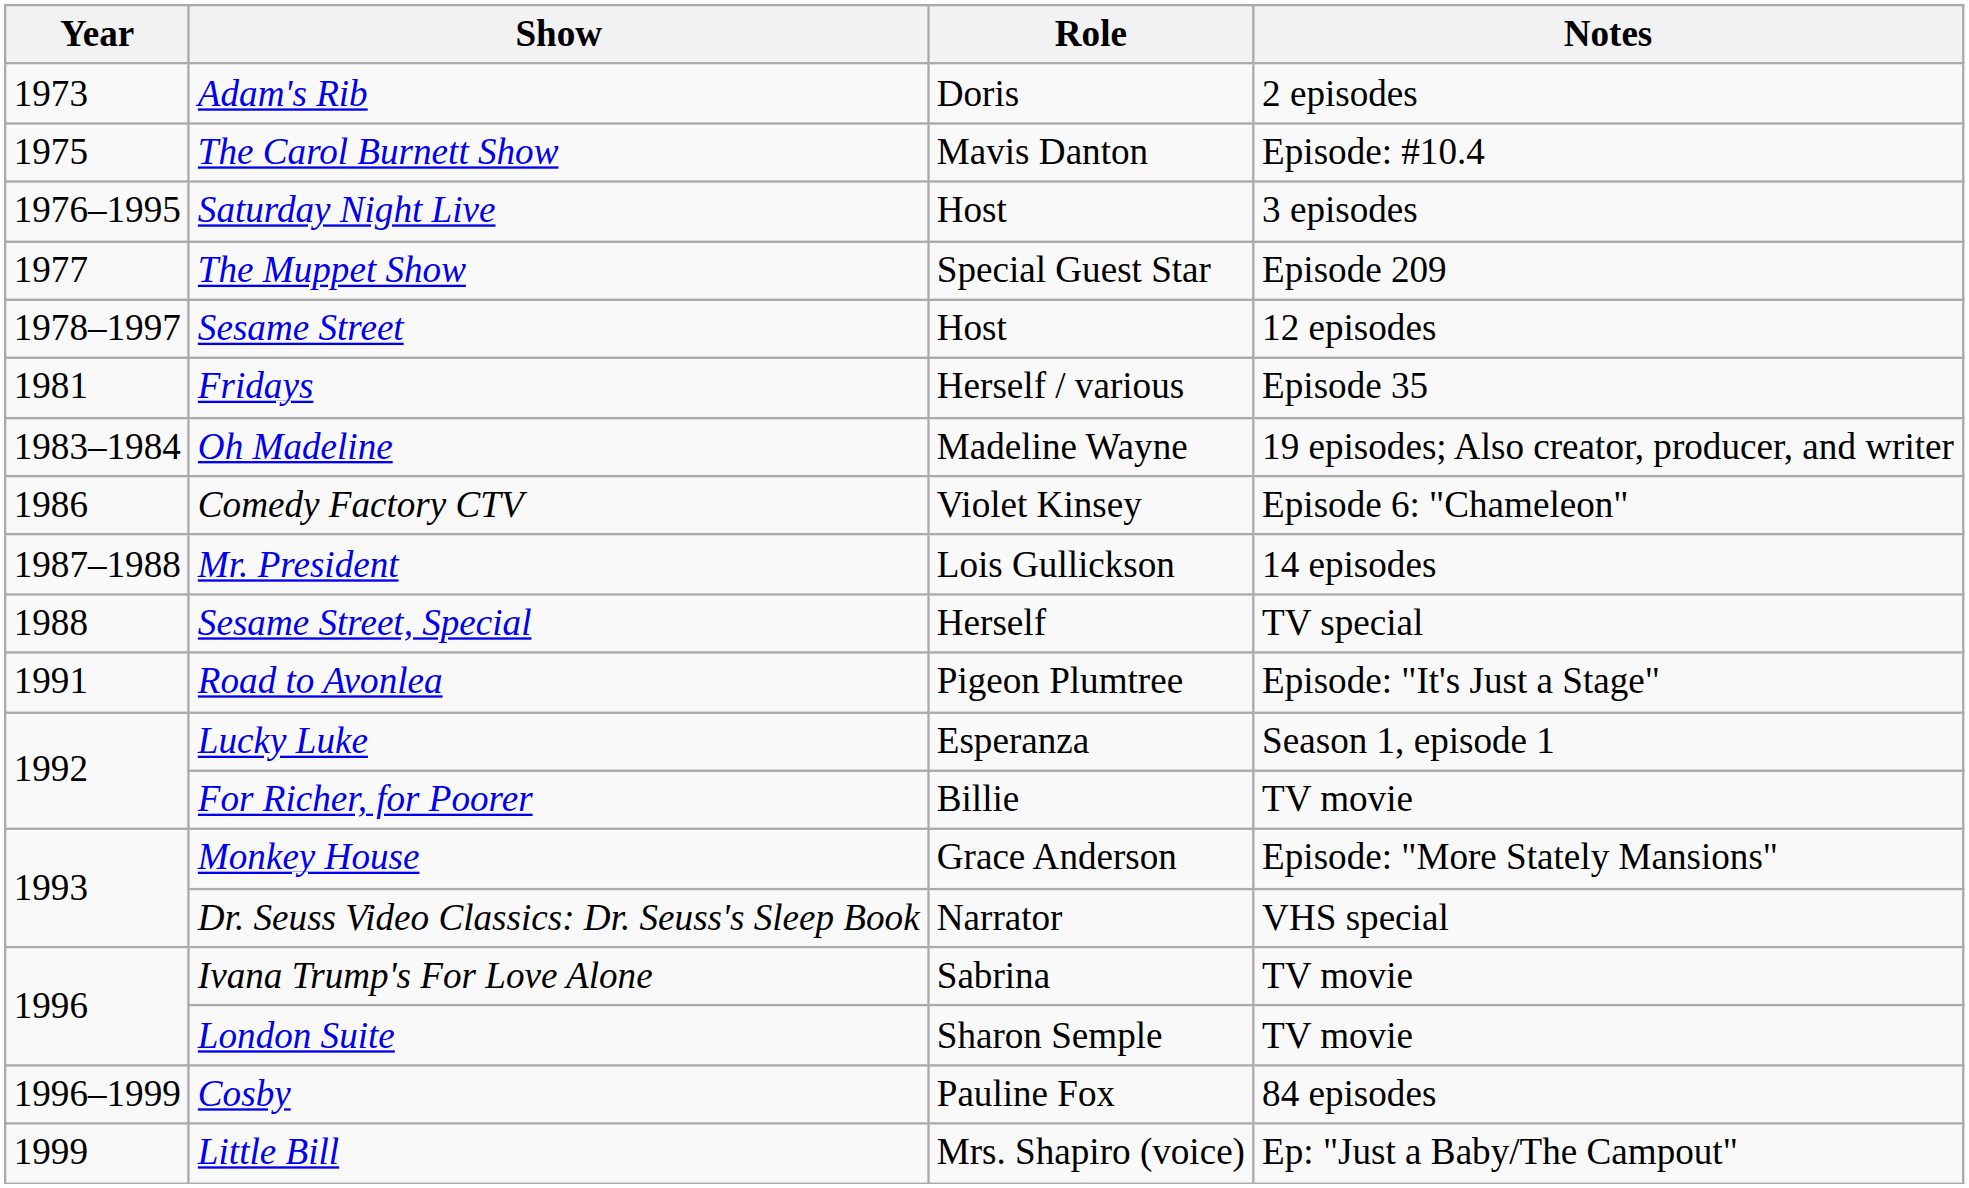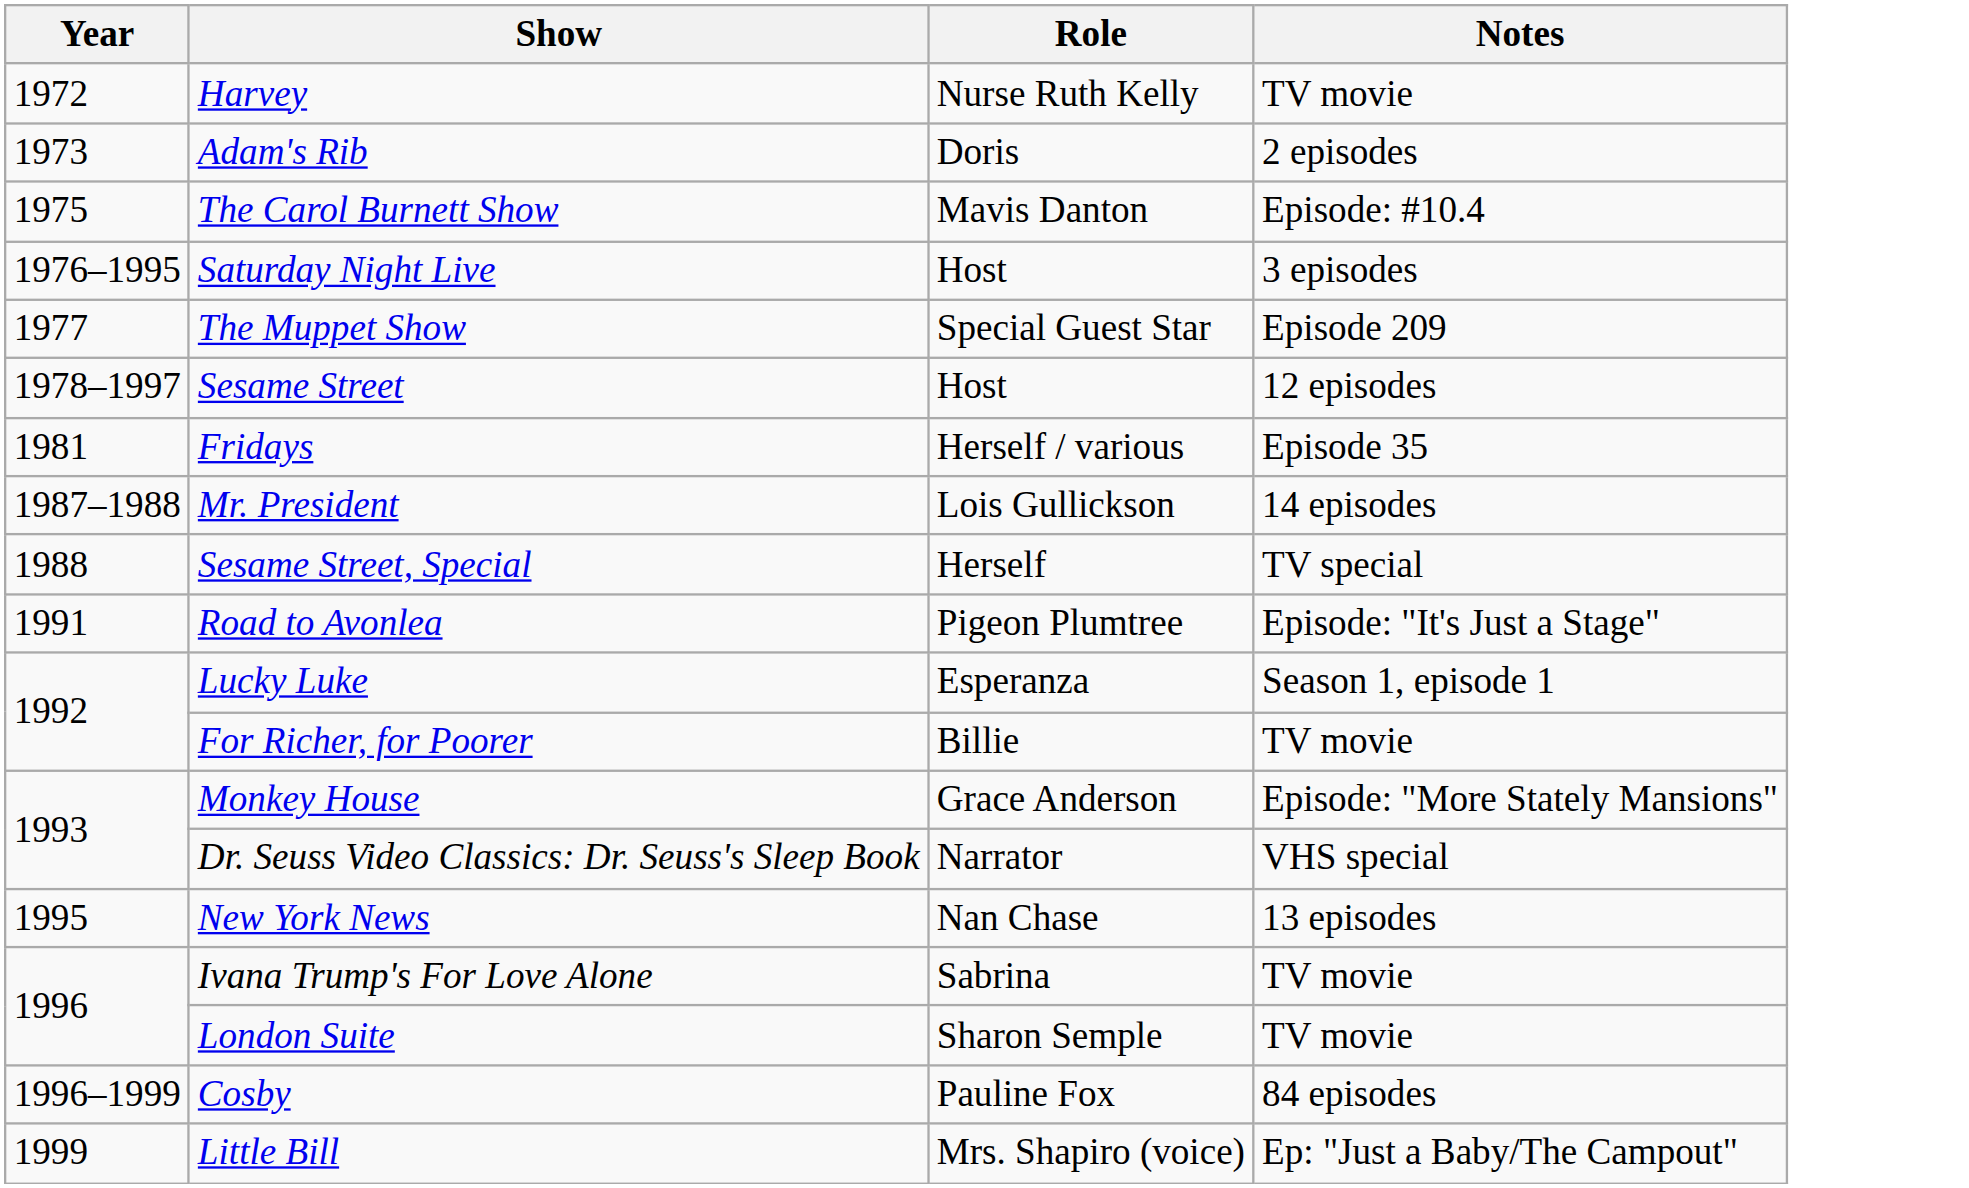+ row: 1972 | Harvey | Nurse Ruth Kelly | TV movie
- row: 1983–1984 | Oh Madeline | Madeline Wayne | 19 episodes; Also creator, producer, and writer
- row: 1986 | Comedy Factory CTV | Violet Kinsey | Episode 6: "Chameleon"
+ row: 1995 | New York News | Nan Chase | 13 episodes
